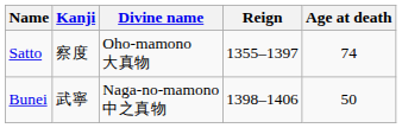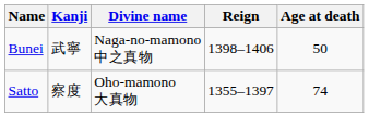rows swapped: Satto <-> Bunei
